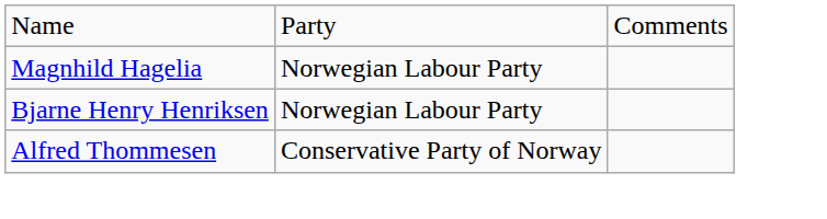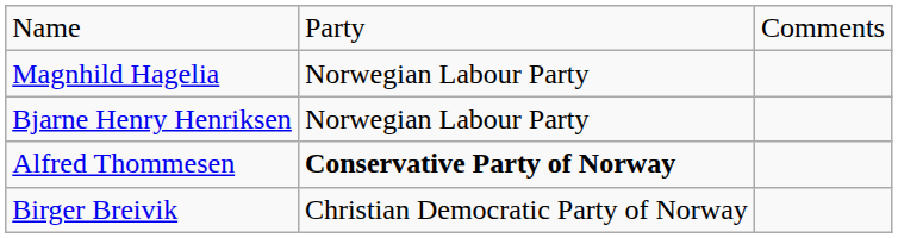Alfred Thommesen | column 2: normal -> bold
+ row: Birger Breivik | Christian Democratic Party of Norway
